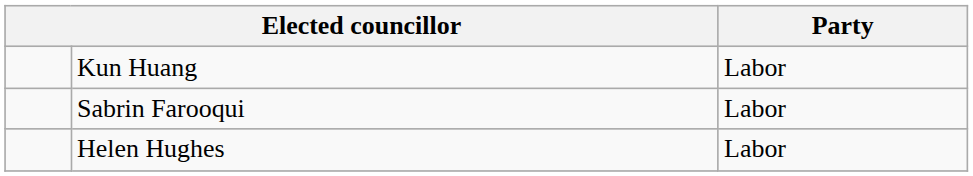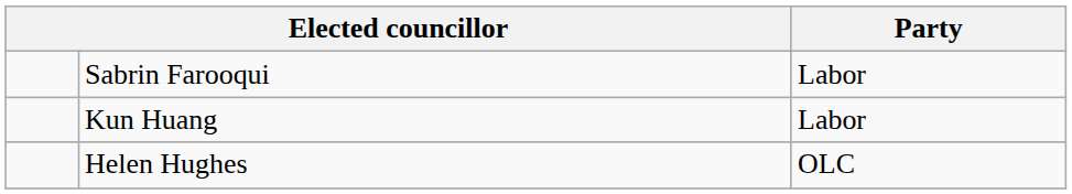rows swapped: Kun Huang <-> Sabrin Farooqui
Helen Hughes | Party: Labor -> OLC
